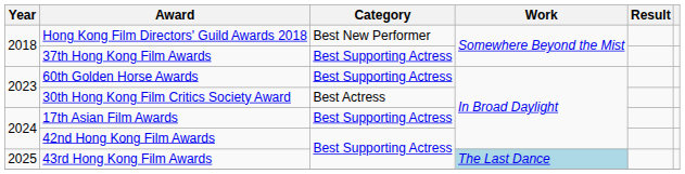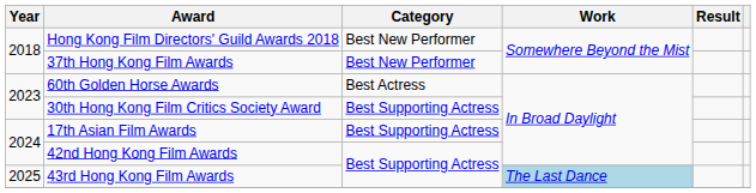37th Hong Kong Film Awards | Category: Best Supporting Actress -> Best New Performer
60th Golden Horse Awards | Category: Best Supporting Actress -> Best Actress
30th Hong Kong Film Critics Society Award | Category: Best Actress -> Best Supporting Actress
